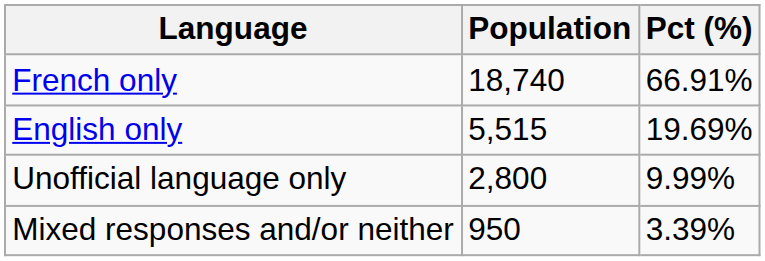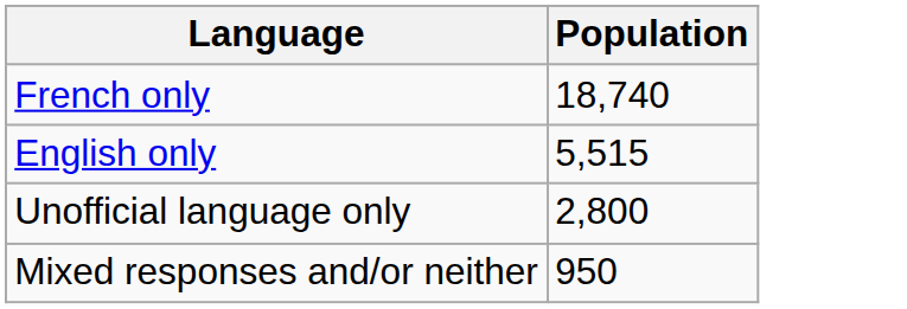- column: Pct (%) | 66.91% | 19.69% | 9.99% | 3.39%
